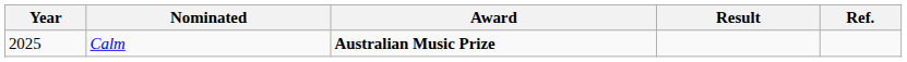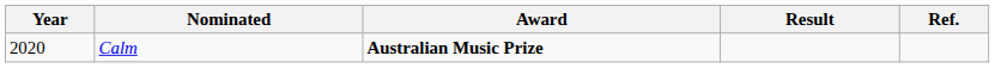Calm | Year: 2025 -> 2020
